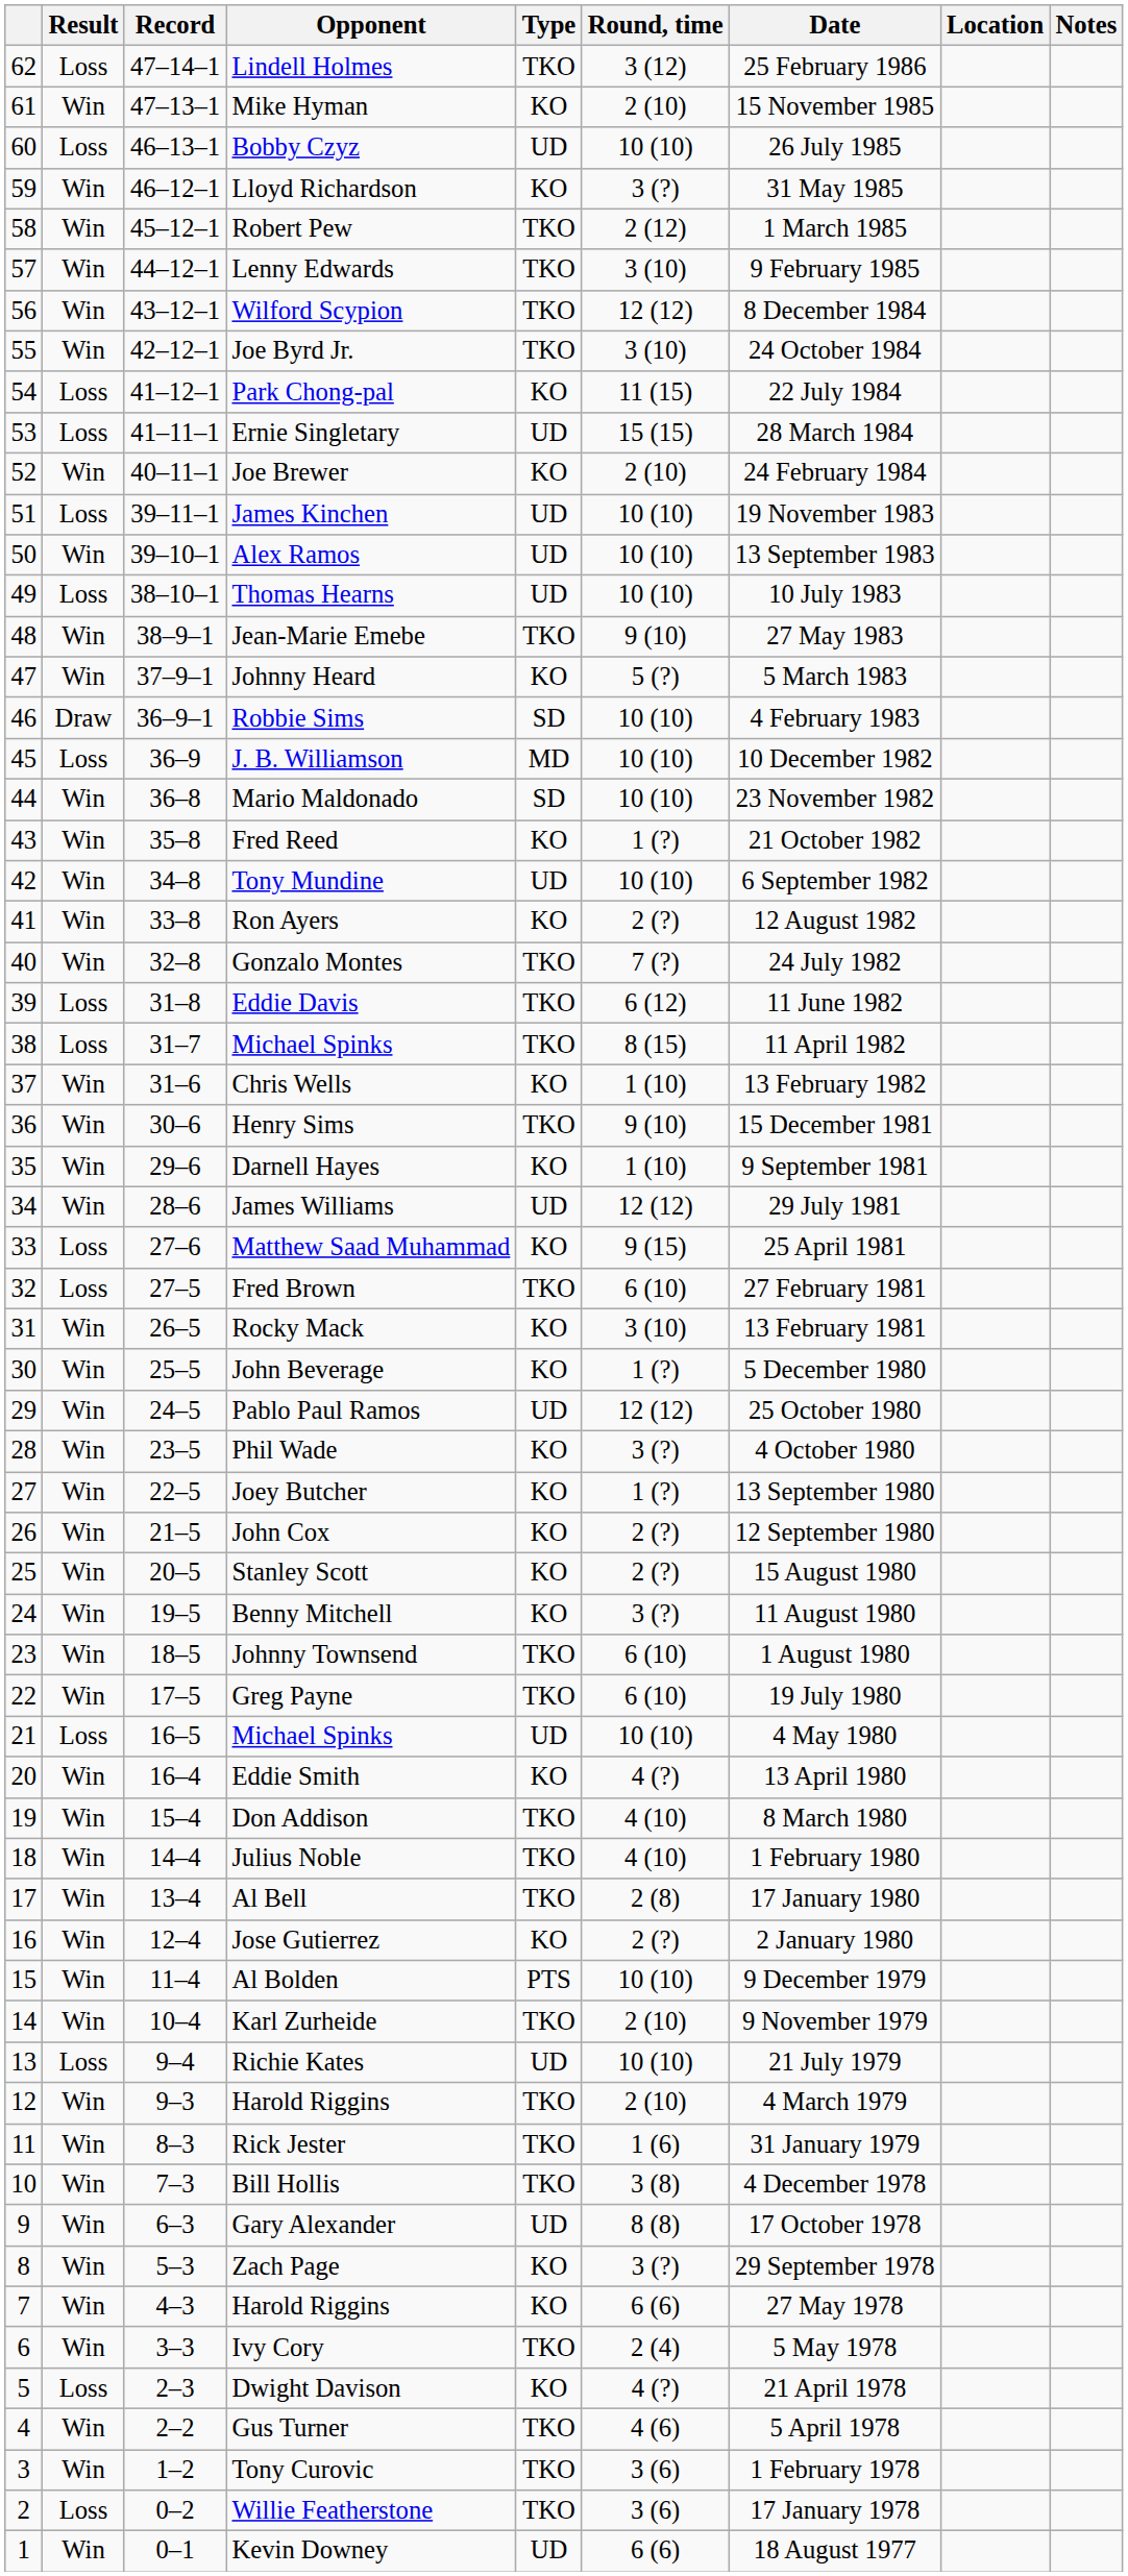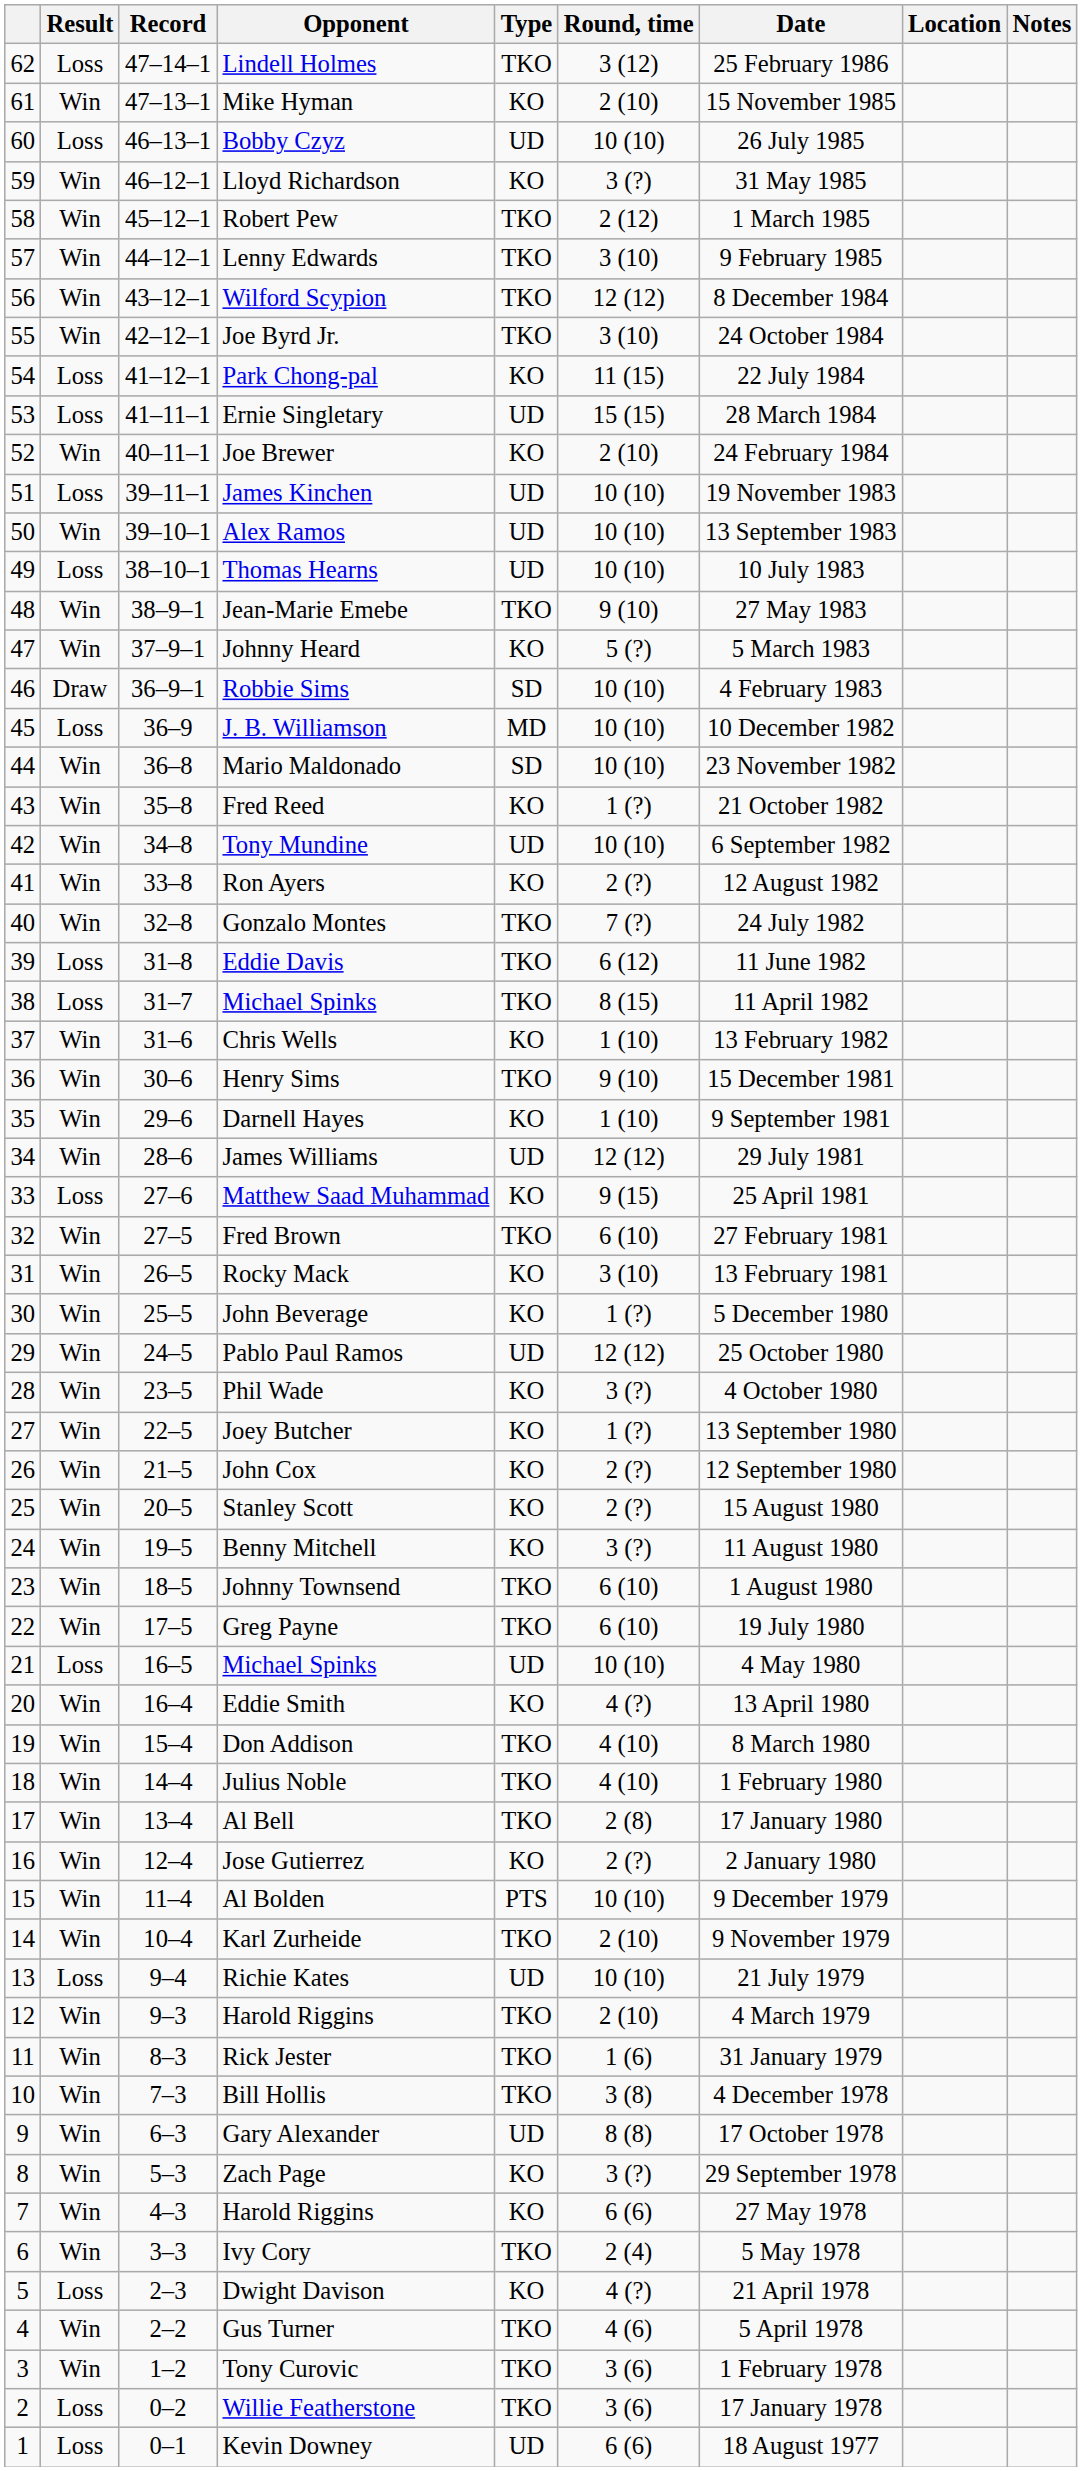Fred Brown | Result: Loss -> Win
Kevin Downey | Result: Win -> Loss
